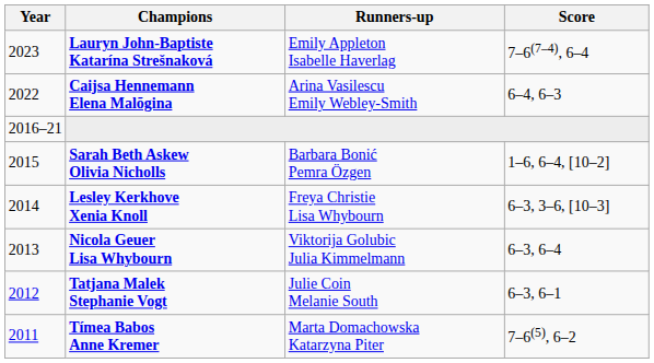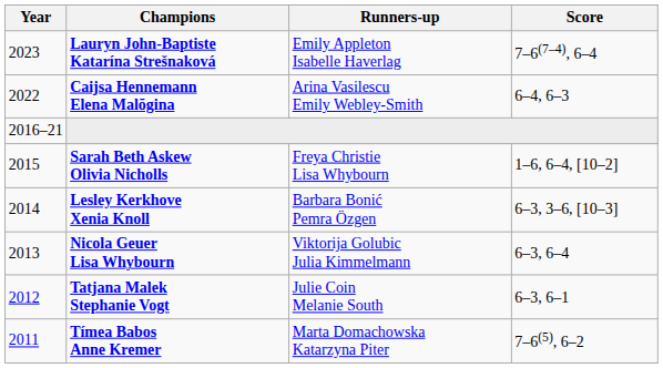Sarah Beth Askew Olivia Nicholls | Runners-up: Barbara Bonić Pemra Özgen -> Freya Christie Lisa Whybourn
Lesley Kerkhove Xenia Knoll | Runners-up: Freya Christie Lisa Whybourn -> Barbara Bonić Pemra Özgen
